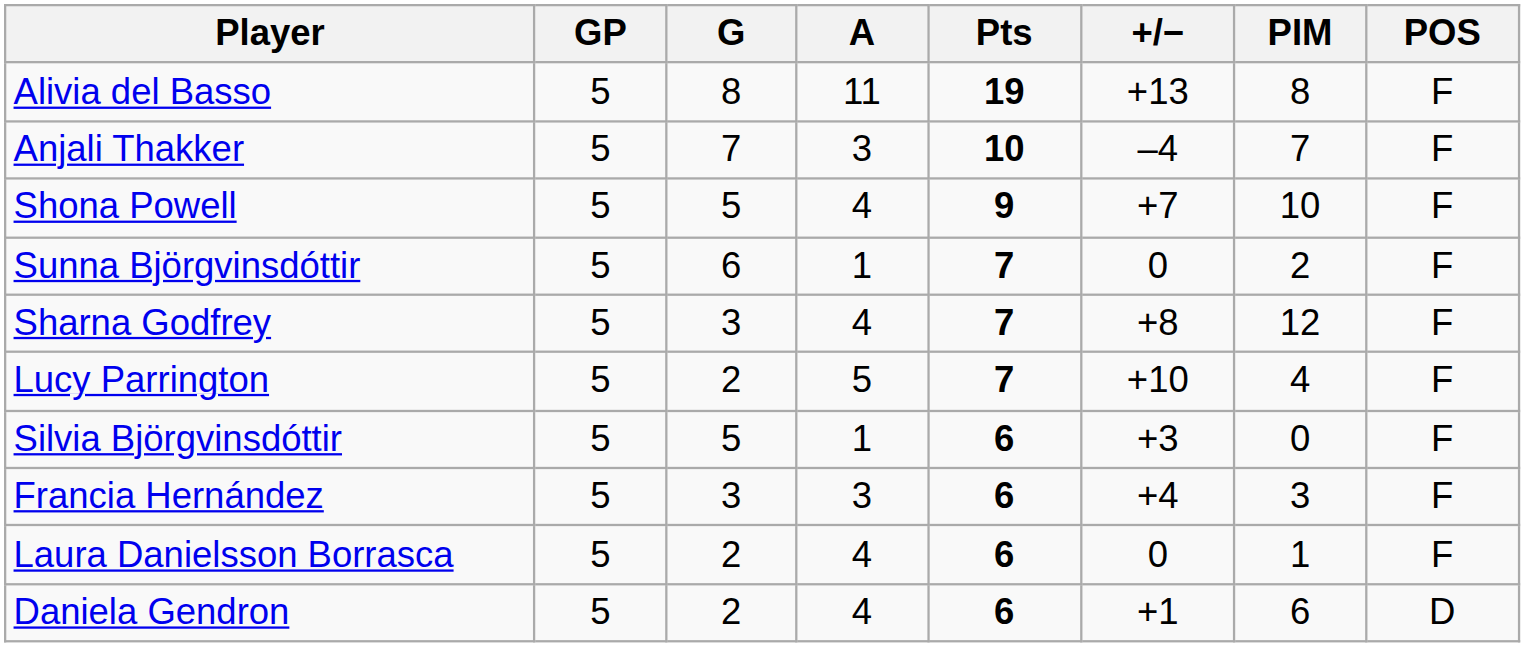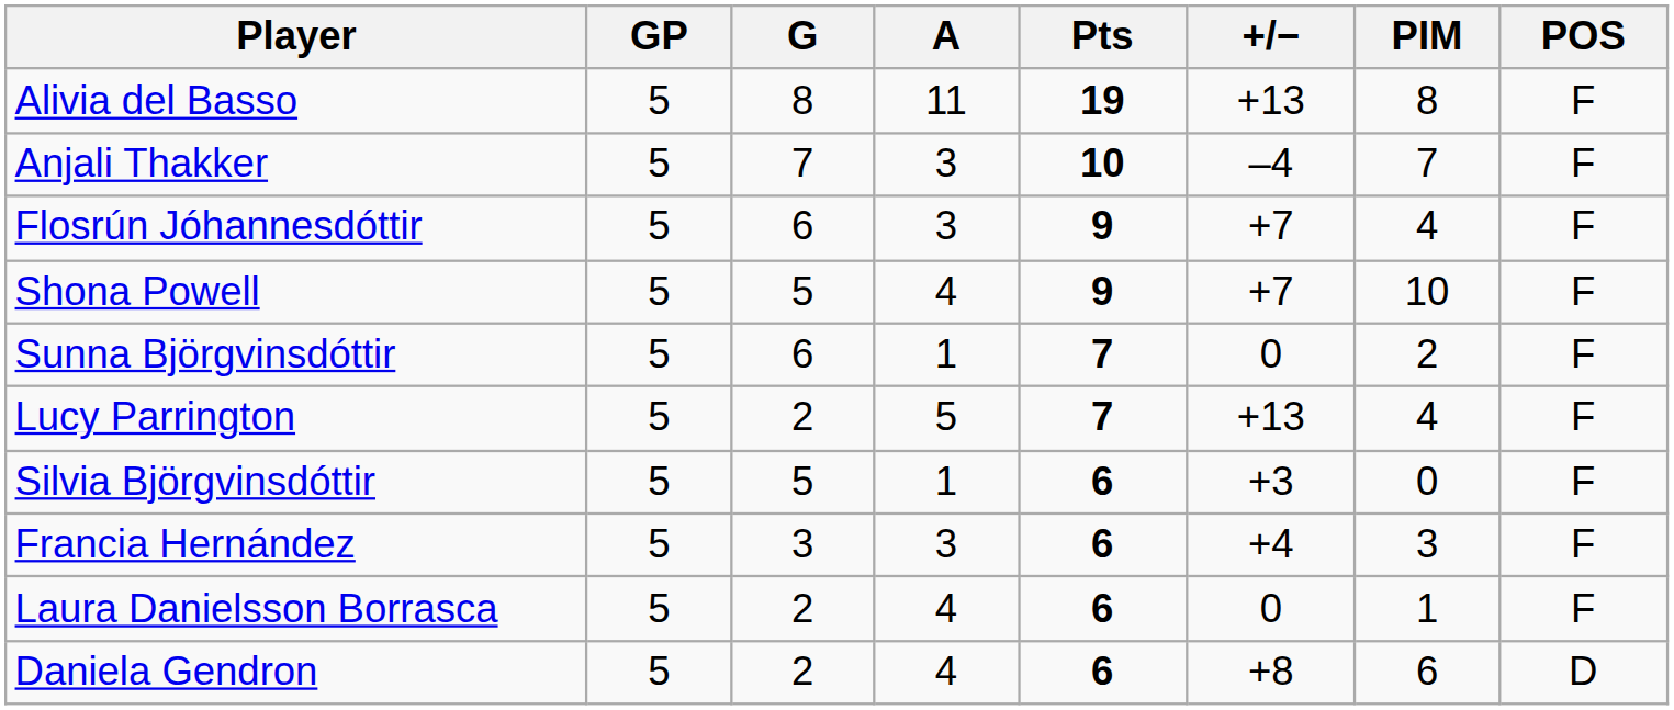+ row: Flosrún Jóhannesdóttir | 5 | 6 | 3 | 9 | +7 | 4 | F
- row: Sharna Godfrey | 5 | 3 | 4 | 7 | +8 | 12 | F
Lucy Parrington | +/−: +10 -> +13
Daniela Gendron | +/−: +1 -> +8
